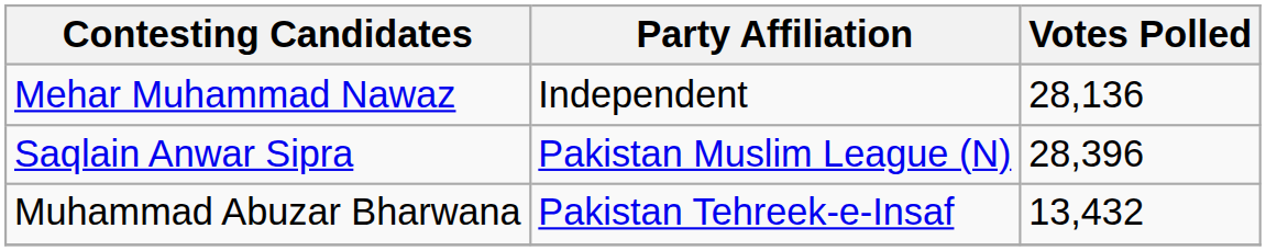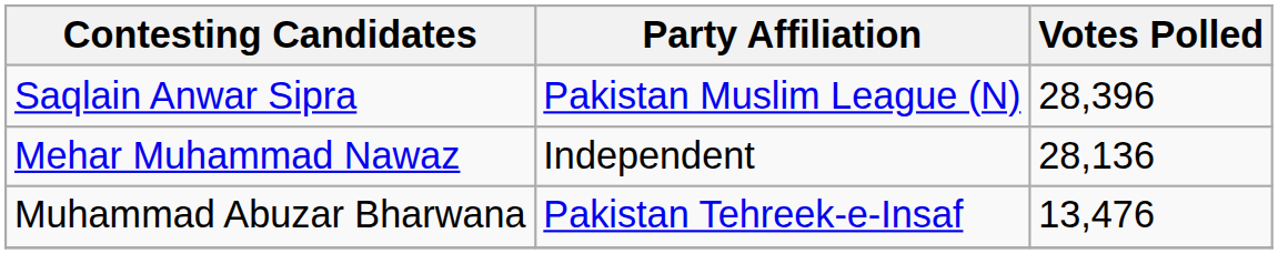rows swapped: Saqlain Anwar Sipra <-> Mehar Muhammad Nawaz
Muhammad Abuzar Bharwana | Votes Polled: 13,432 -> 13,476
